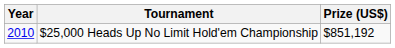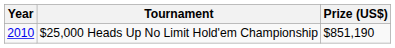$25,000 Heads Up No Limit Hold'em Championship | Prize (US$): $851,192 -> $851,190
